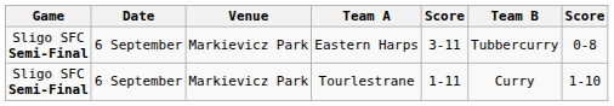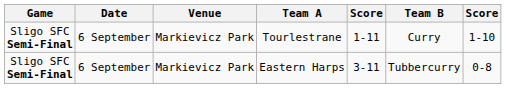rows swapped: Eastern Harps <-> Tourlestrane
